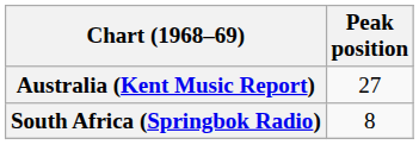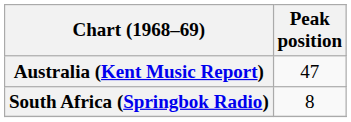Australia (Kent Music Report) | Peak position: 27 -> 47
